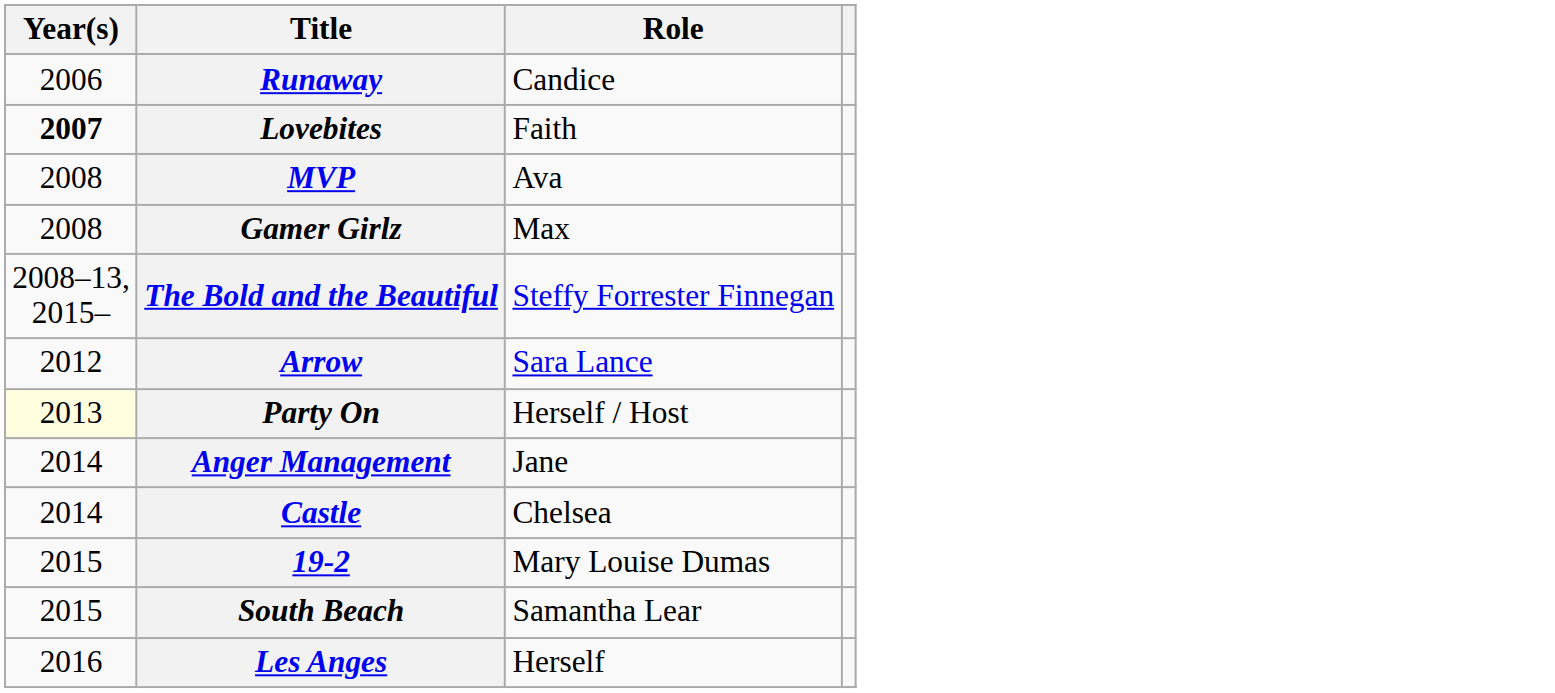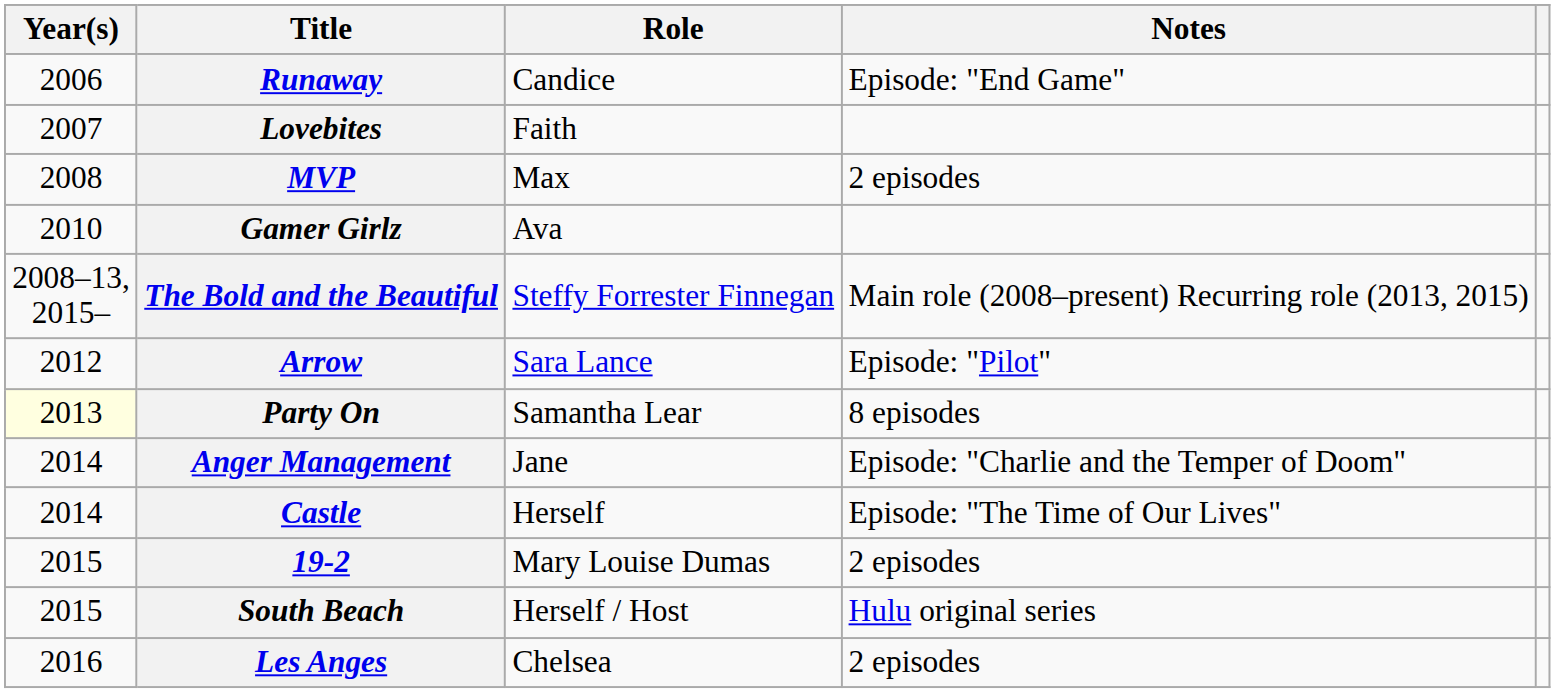+ column: Notes | Episode: "End Game" | 2 episodes | Main role (2008–present) Recurring role (2013, 2015) | Episode: "Pilot" | 8 episodes | Episode: "Charlie and the Temper of Doom" | Episode: "The Time of Our Lives" | 2 episodes | Hulu original series | 2 episodes
Lovebites | Year(s): bold -> normal
MVP | Role: Ava -> Max
Gamer Girlz | Year(s): 2008 -> 2010
Gamer Girlz | Role: Max -> Ava
Party On | Role: Herself / Host -> Samantha Lear
Castle | Role: Chelsea -> Herself
South Beach | Role: Samantha Lear -> Herself / Host
Les Anges | Role: Herself -> Chelsea
